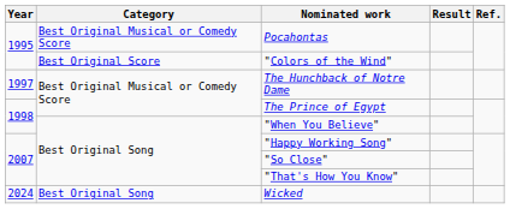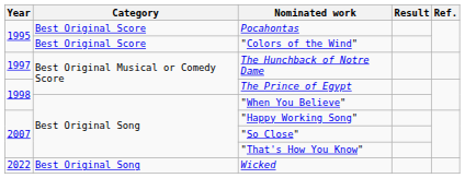Pocahontas | Category: Best Original Musical or Comedy Score -> Best Original Score
Wicked | Year: 2024 -> 2022
